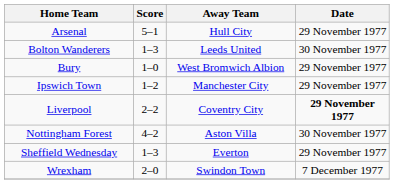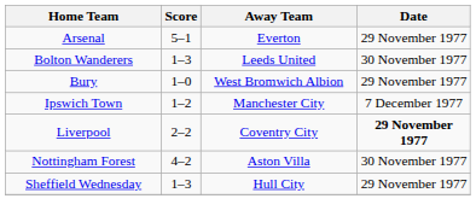Arsenal | Away Team: Hull City -> Everton
Ipswich Town | Date: 29 November 1977 -> 7 December 1977
Sheffield Wednesday | Away Team: Everton -> Hull City
- row: Wrexham | 2–0 | Swindon Town | 7 December 1977
